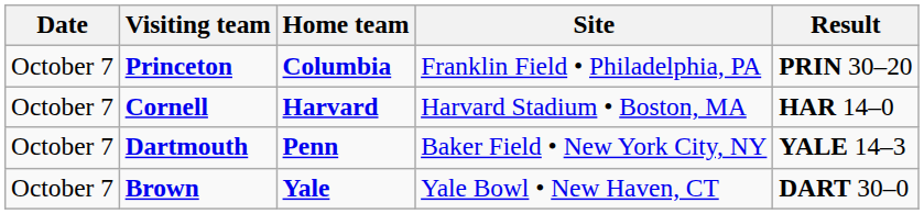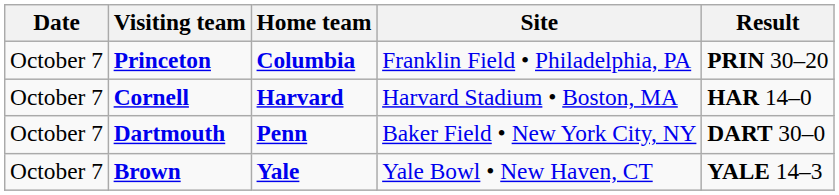Dartmouth | Result: YALE 14–3 -> DART 30–0
Brown | Result: DART 30–0 -> YALE 14–3
